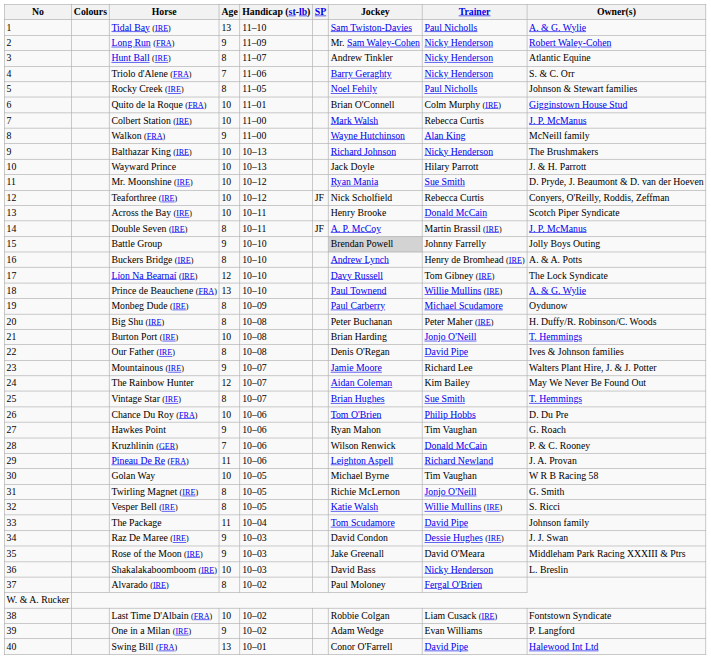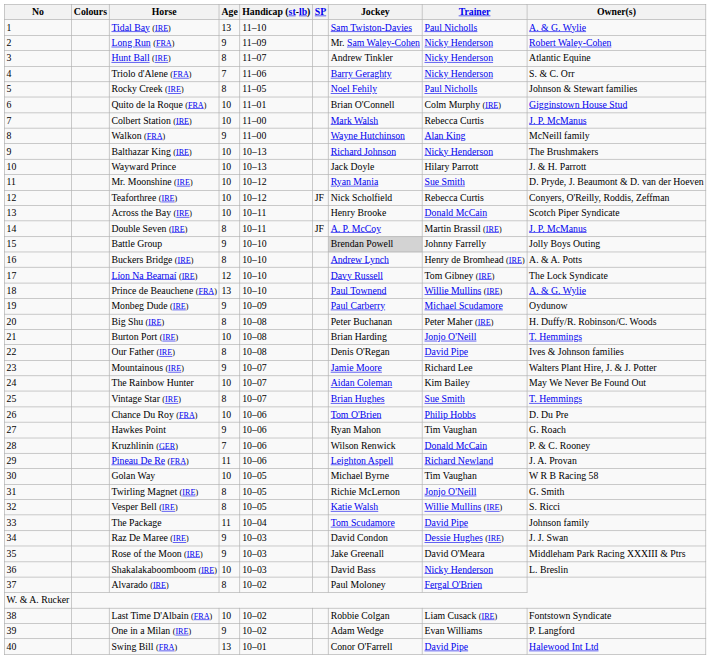Monbeg Dude (IRE) | Age: 8 -> 9
The Rainbow Hunter | Age: 12 -> 10
